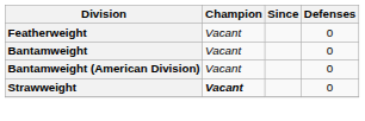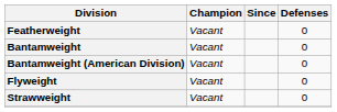+ row: Flyweight | Vacant | 0
Strawweight | Champion: bold -> normal
